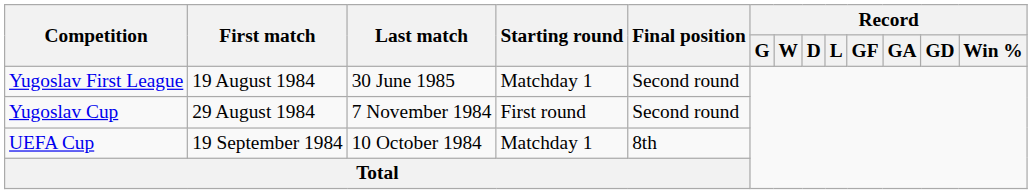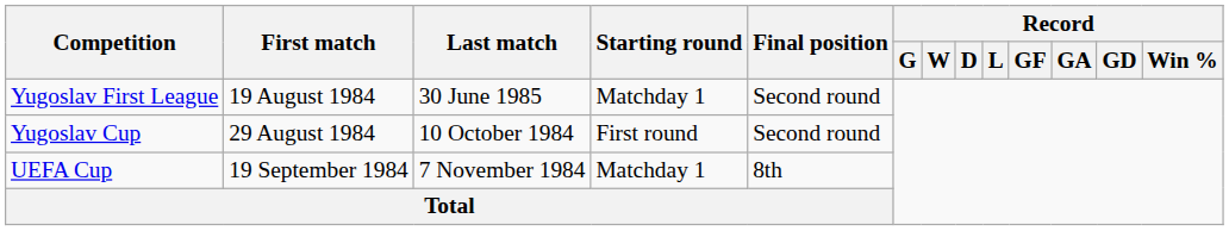Yugoslav Cup | Last match: 7 November 1984 -> 10 October 1984
UEFA Cup | Last match: 10 October 1984 -> 7 November 1984
